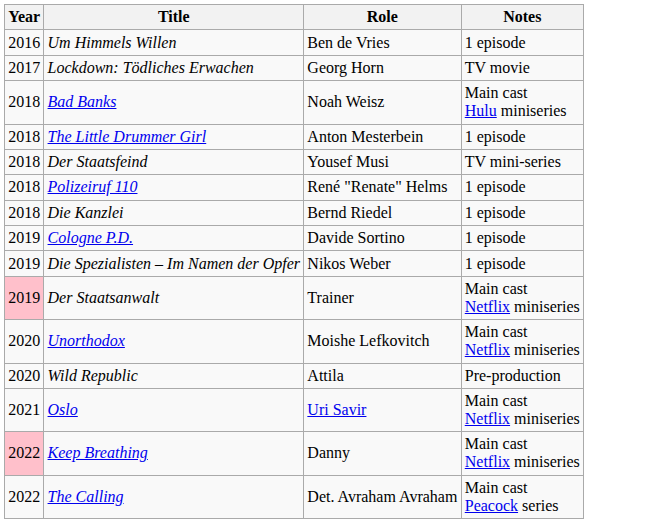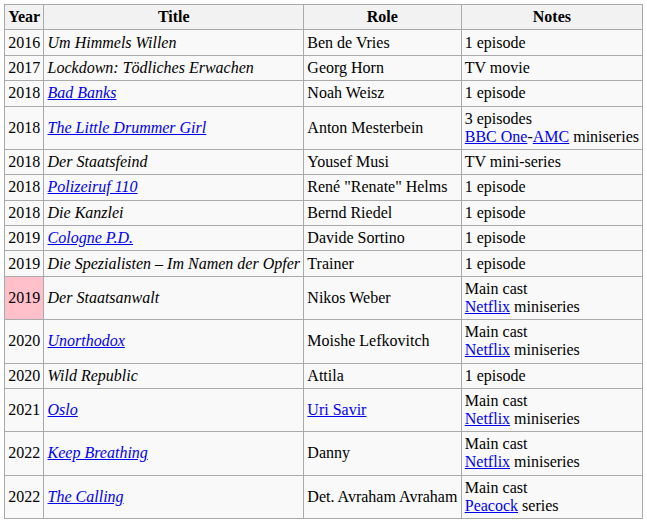Bad Banks | Notes: Main cast Hulu miniseries -> 1 episode
The Little Drummer Girl | Notes: 1 episode -> 3 episodes BBC One-AMC miniseries
Die Spezialisten – Im Namen der Opfer | Role: Nikos Weber -> Trainer
Der Staatsanwalt | Role: Trainer -> Nikos Weber
Wild Republic | Notes: Pre-production -> 1 episode
Keep Breathing | Year: pink background -> no background
